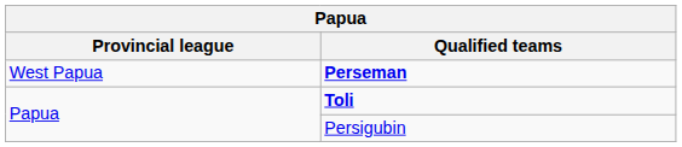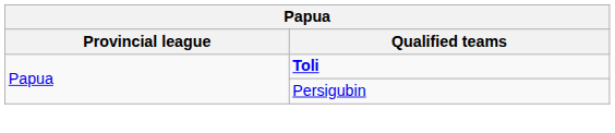- row: West Papua | Perseman
